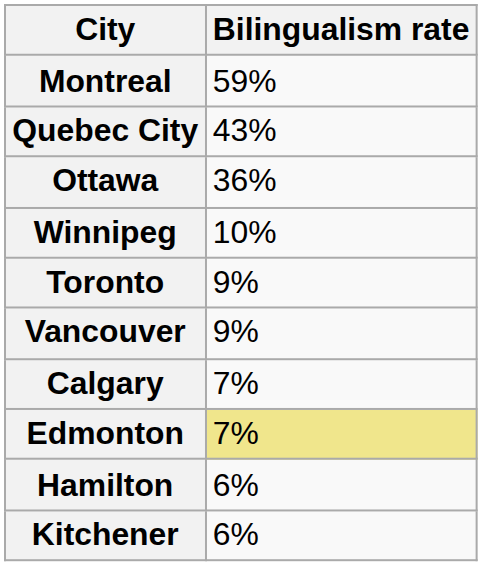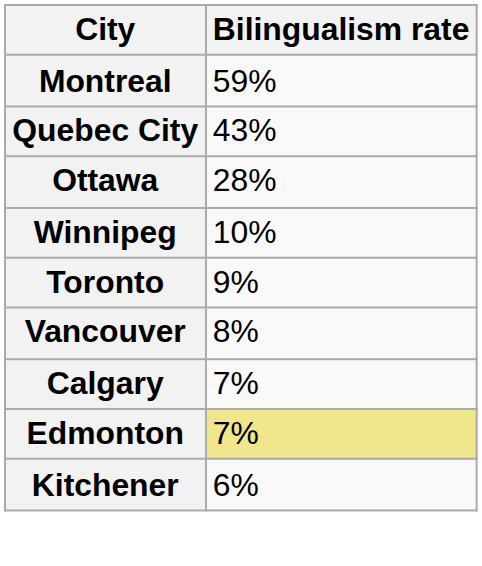Ottawa | Bilingualism rate: 36% -> 28%
Vancouver | Bilingualism rate: 9% -> 8%
- row: Hamilton | 6%
